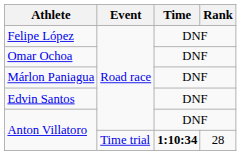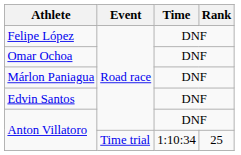Anton Villatoro / Time trial | Time: bold -> normal
Anton Villatoro / Time trial | Rank: 28 -> 25
